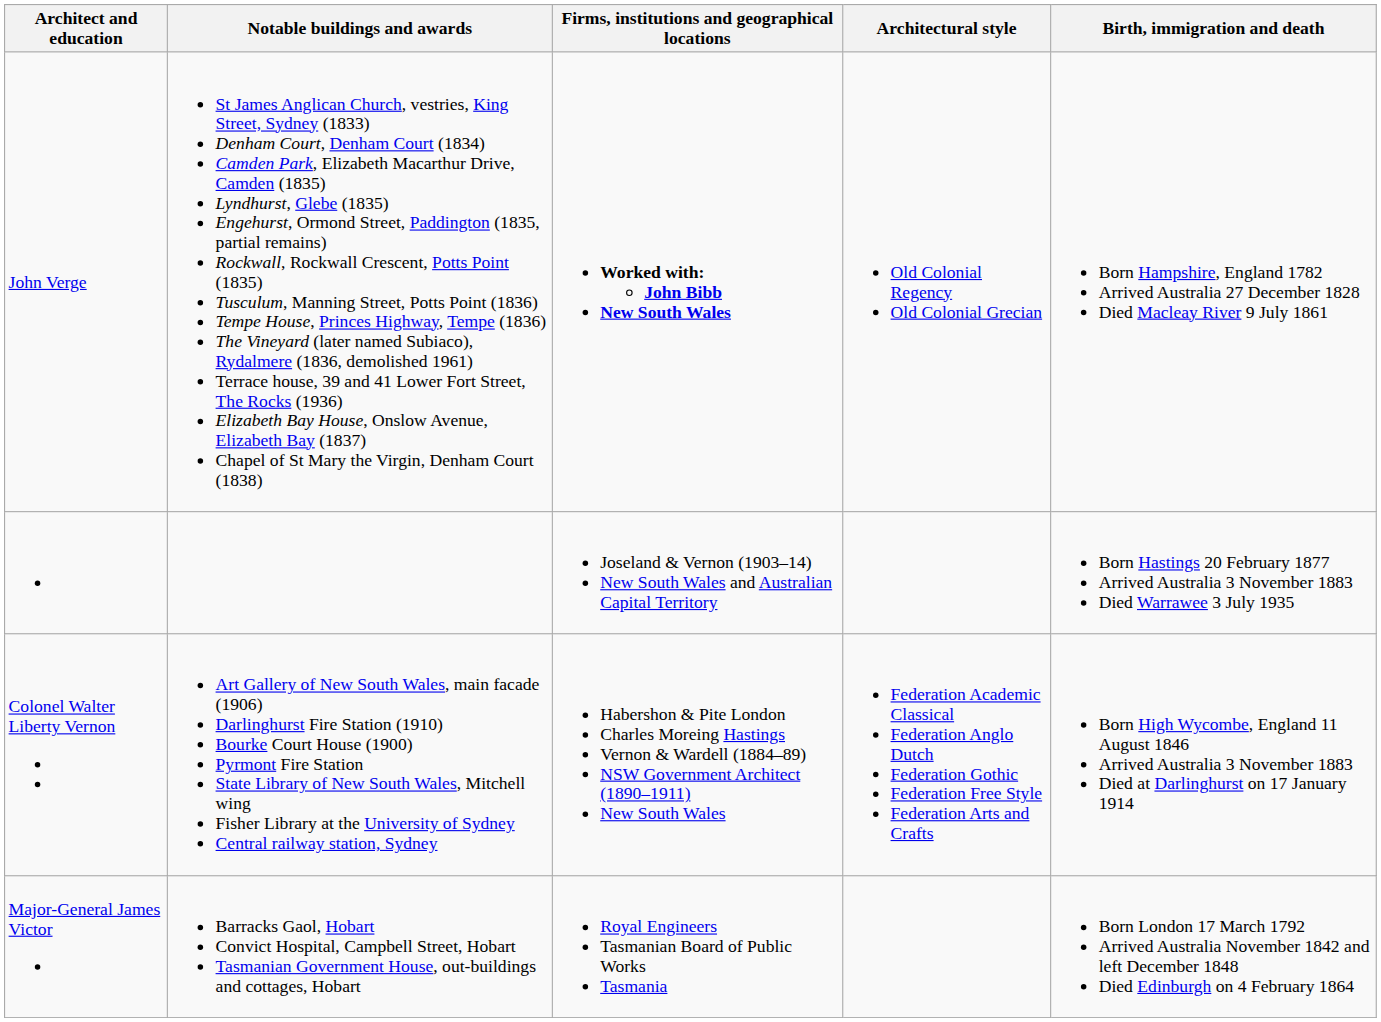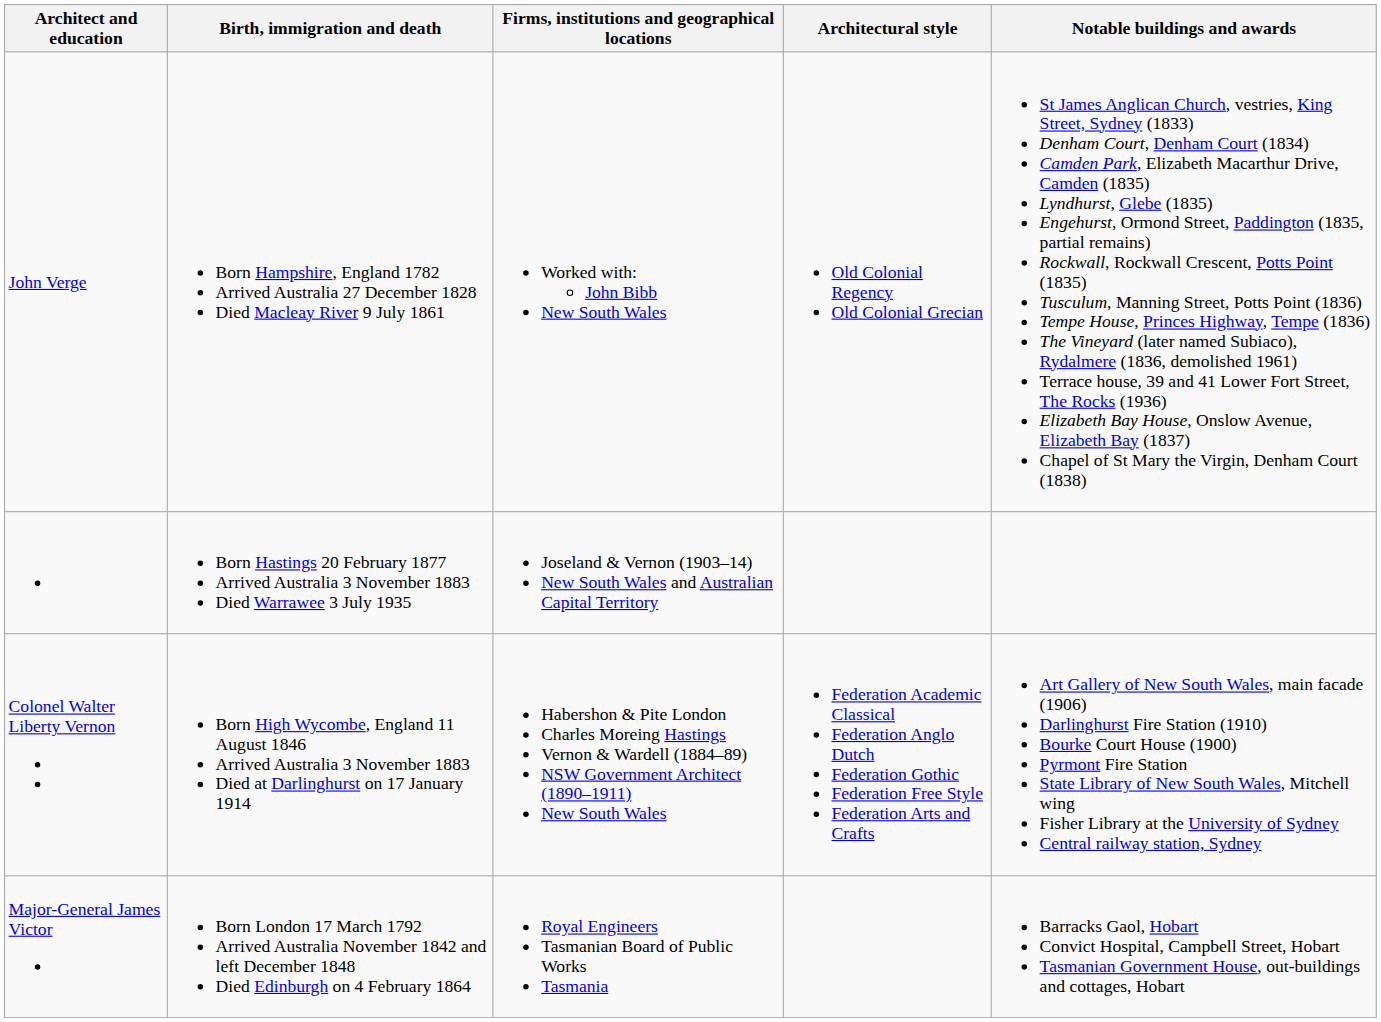columns swapped: Birth, immigration and death <-> Notable buildings and awards
John Verge | Firms, institutions and geographical locations: bold -> normal
